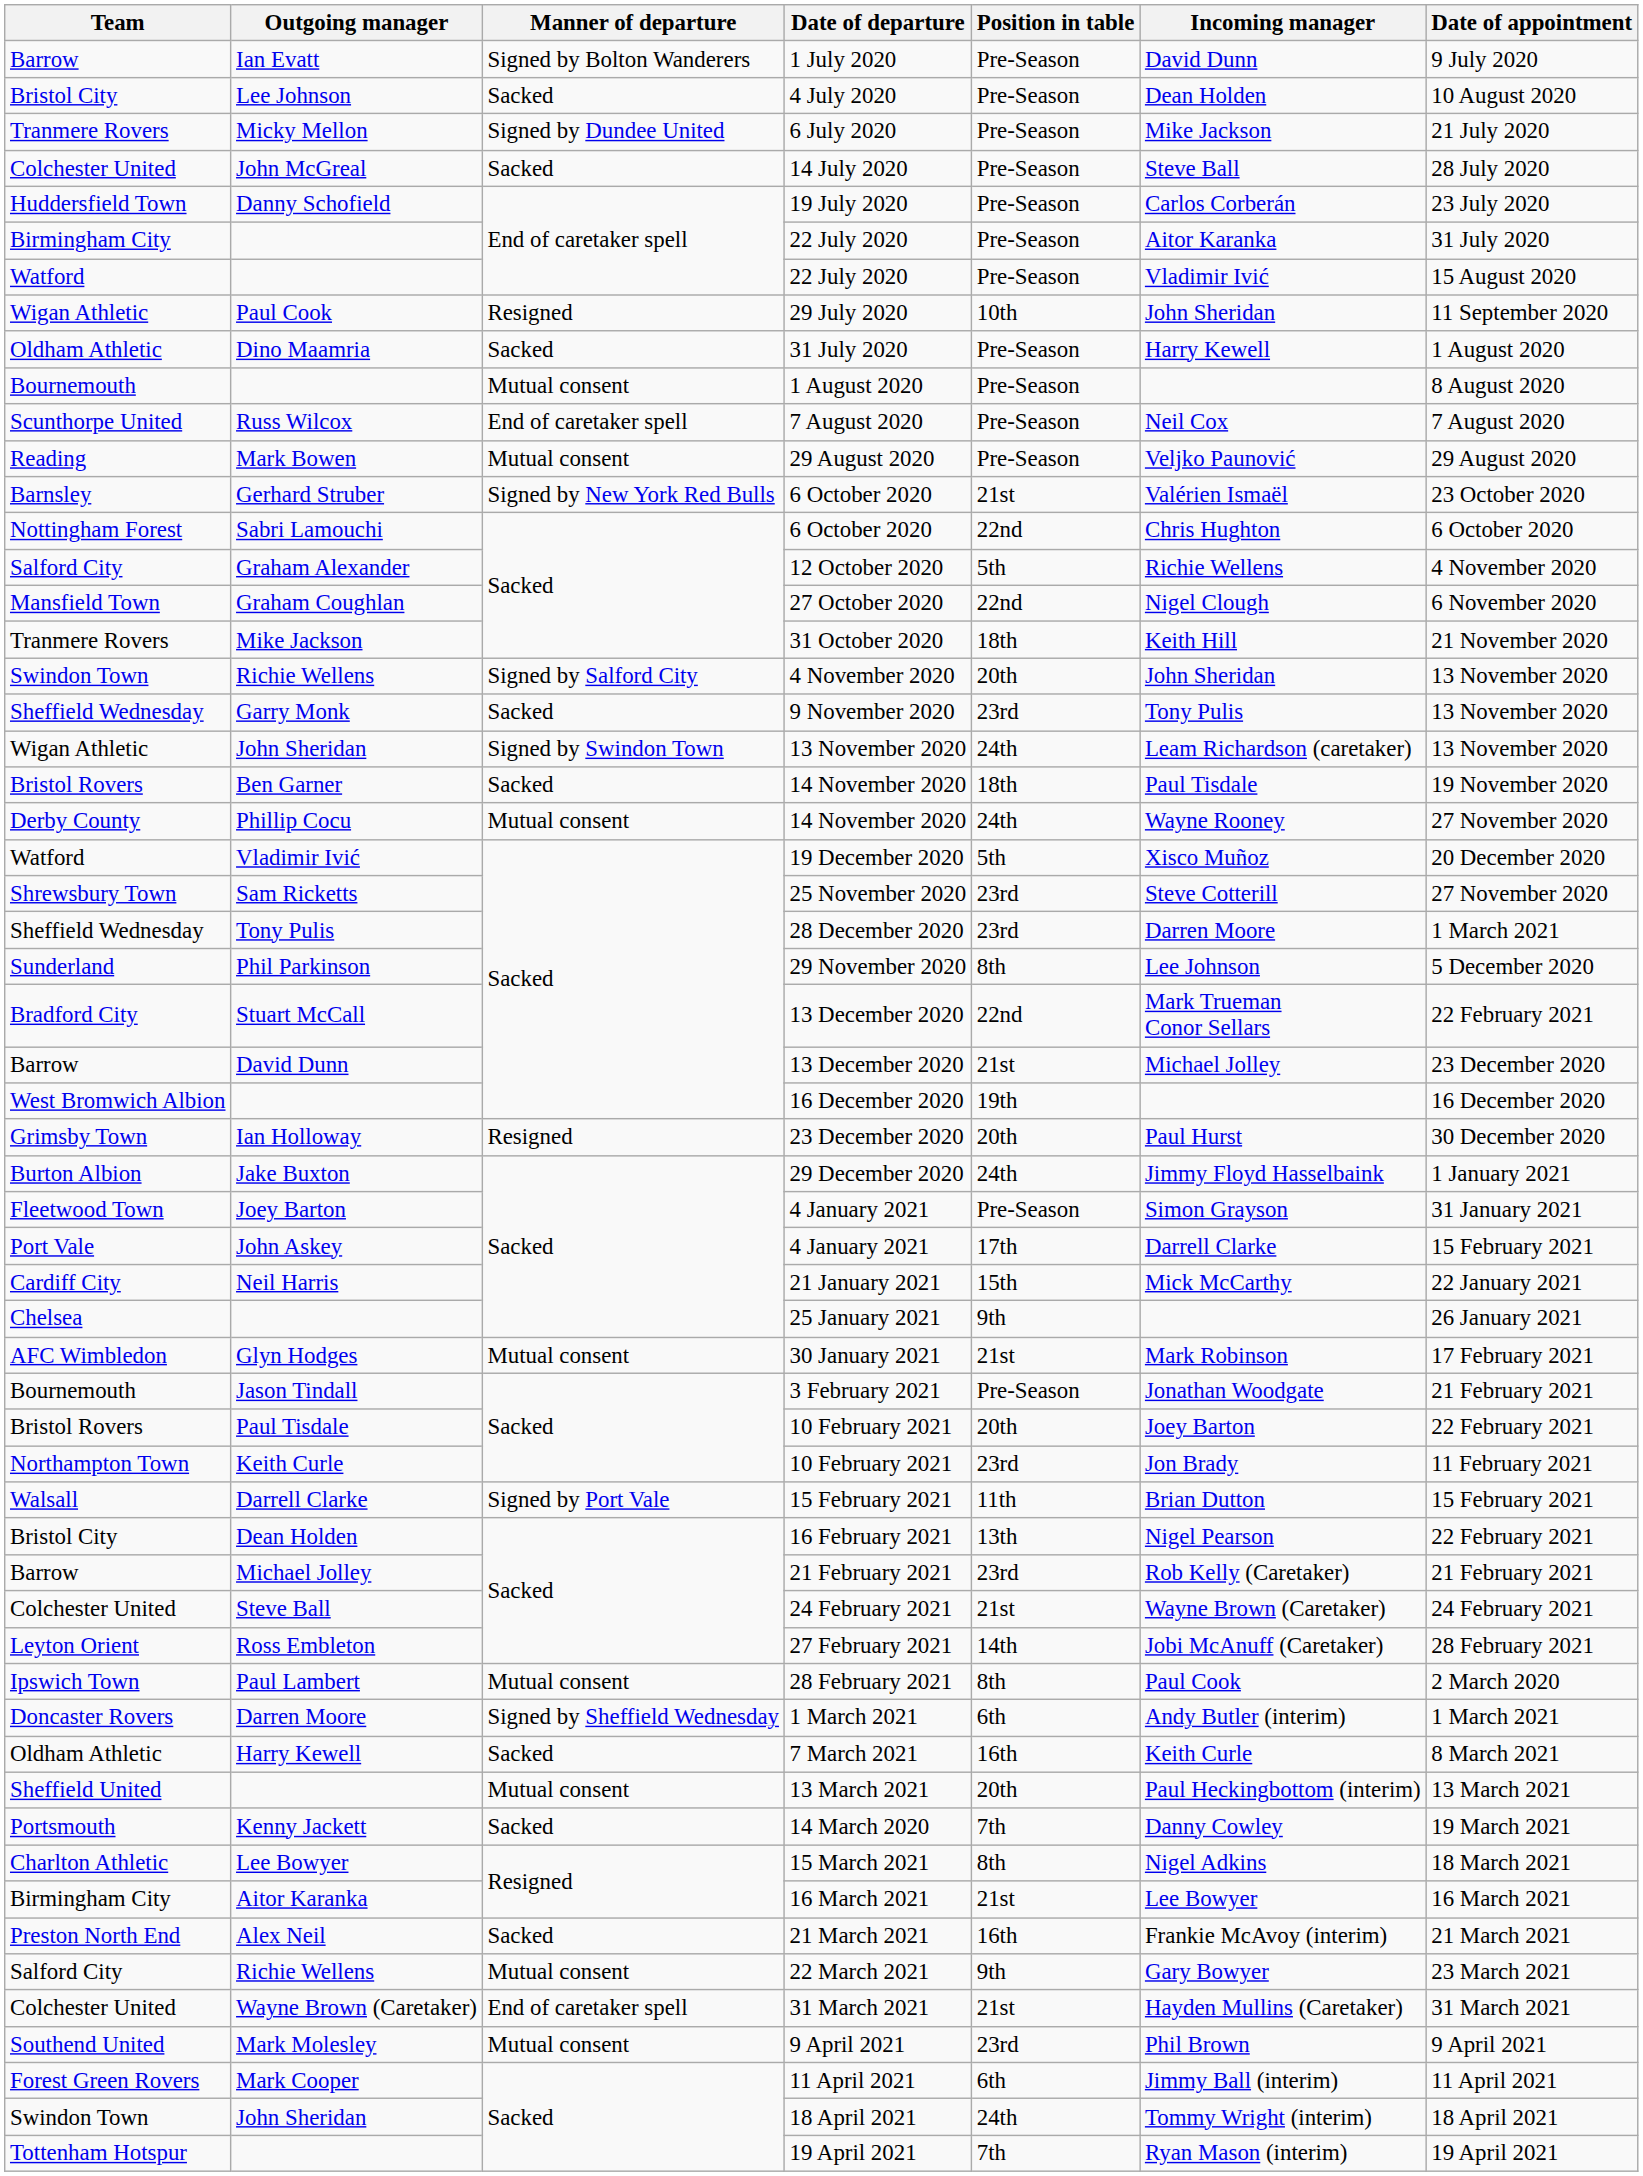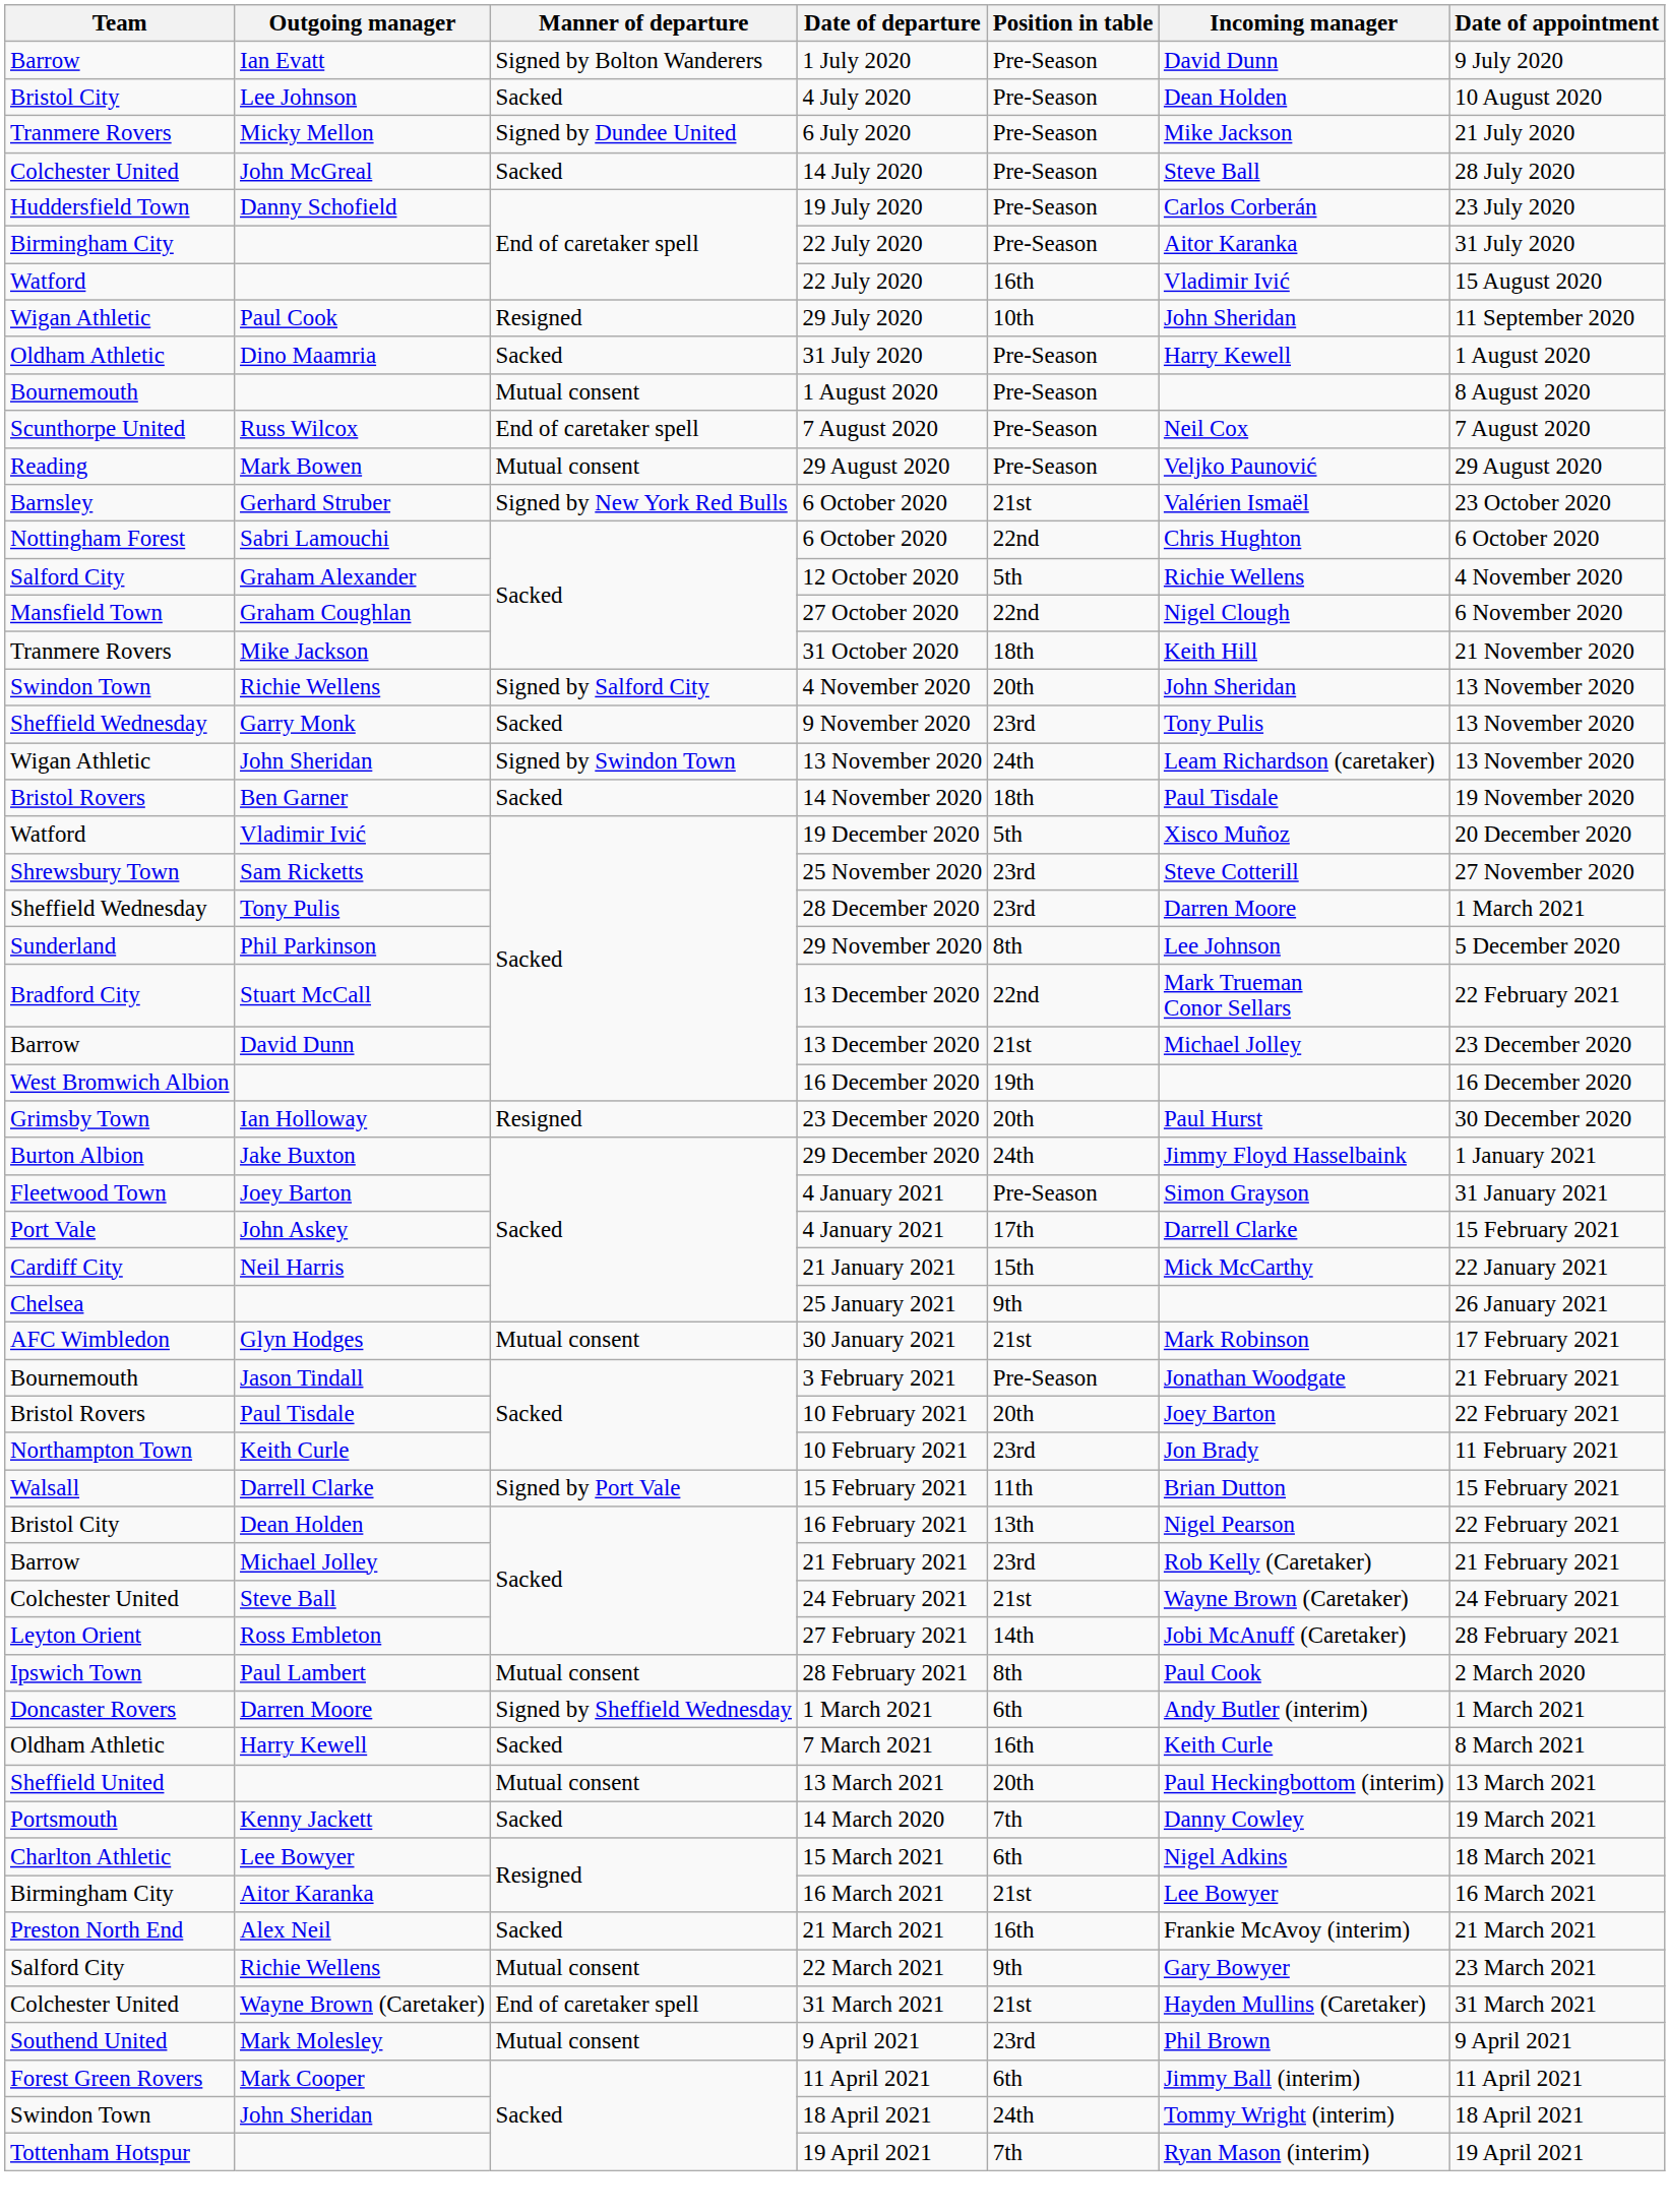Watford / 22 July 2020 | Position in table: Pre-Season -> 16th
- row: Derby County | Phillip Cocu | Mutual consent | 14 November 2020 | 24th | Wayne Rooney | 27 November 2020
15 March 2021 | Position in table: 8th -> 6th
